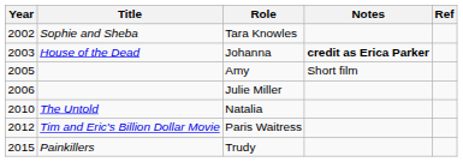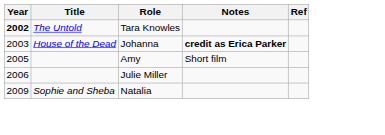Tara Knowles | Year: normal -> bold
Tara Knowles | Title: Sophie and Sheba -> The Untold
Natalia | Year: 2010 -> 2009
Natalia | Title: The Untold -> Sophie and Sheba
- row: 2012 | Tim and Eric's Billion Dollar Movie | Paris Waitress
- row: 2015 | Painkillers | Trudy
